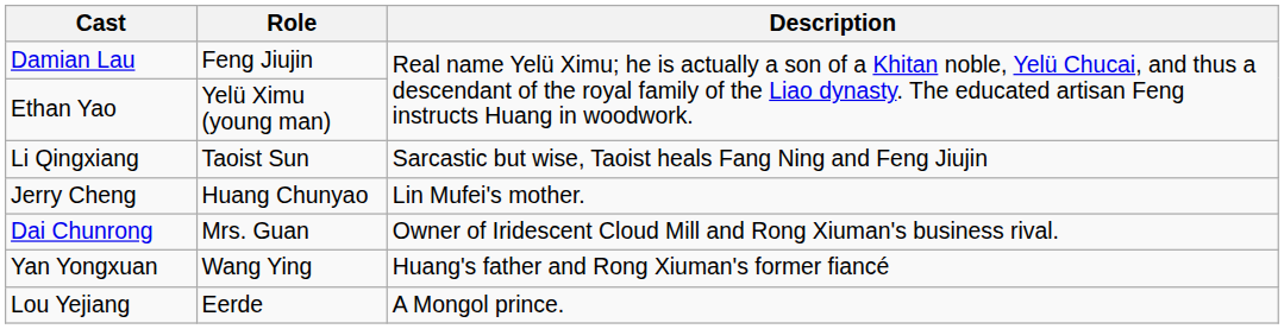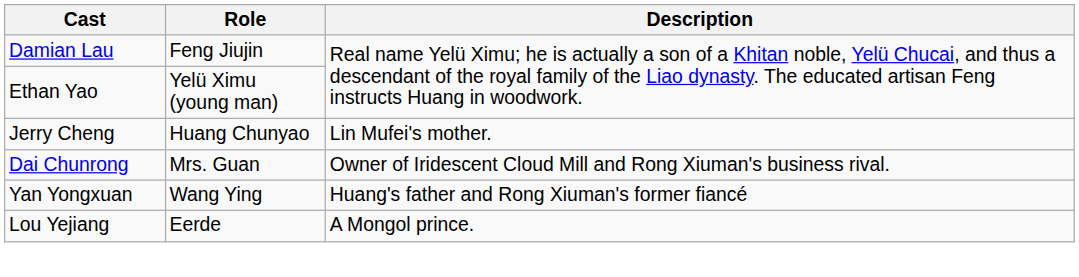- row: Li Qingxiang | Taoist Sun | Sarcastic but wise, Taoist heals Fang Ning and Feng Jiujin
